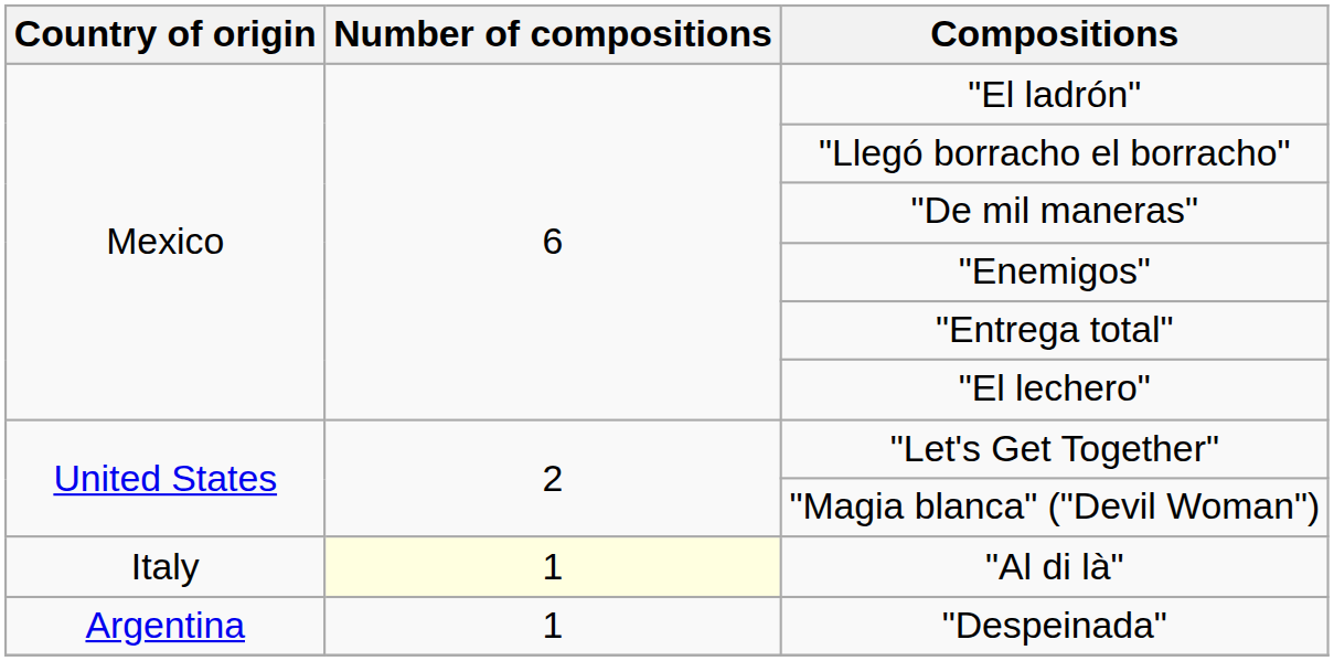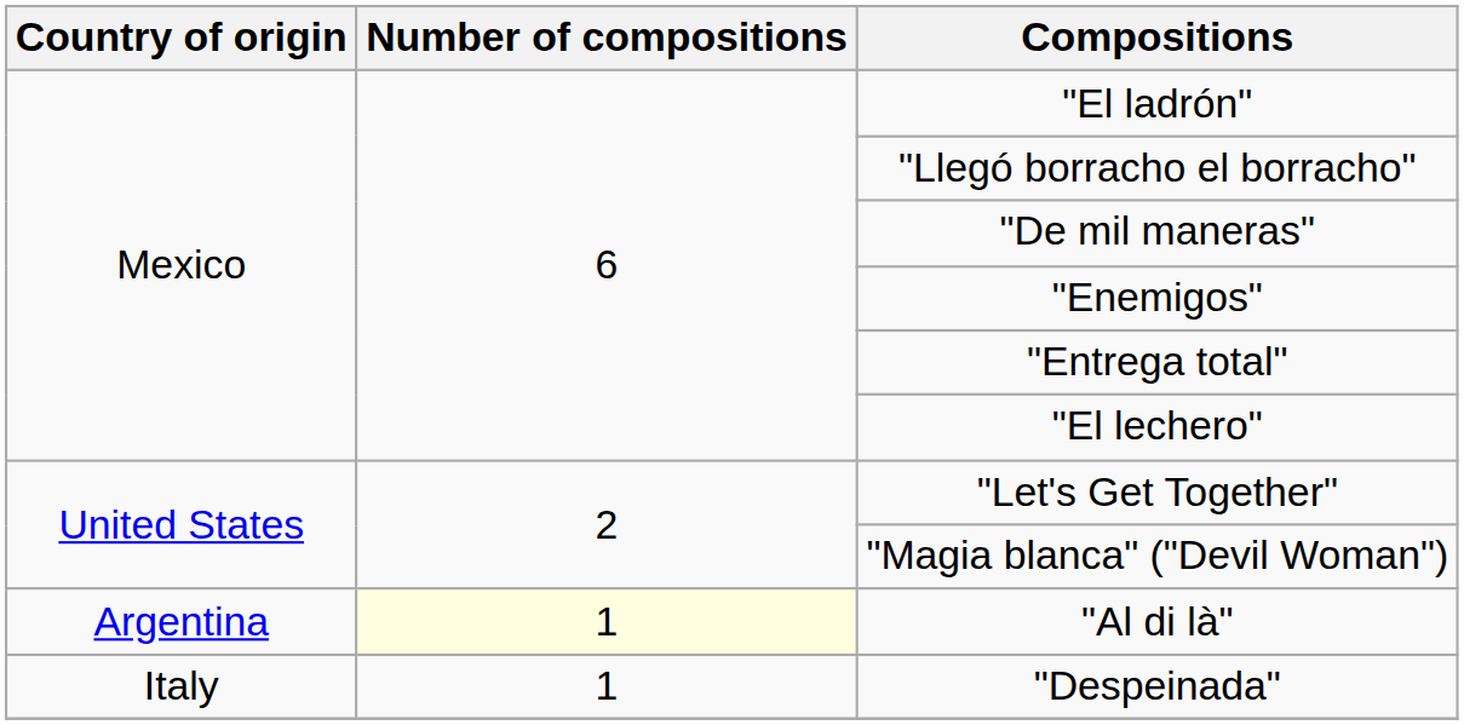"Al di là" | Country of origin: Italy -> Argentina
"Despeinada" | Country of origin: Argentina -> Italy
